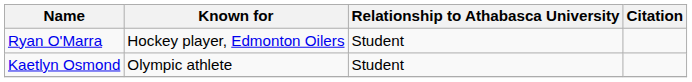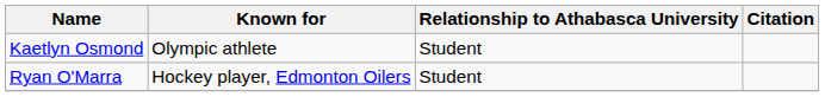rows swapped: Ryan O'Marra <-> Kaetlyn Osmond
